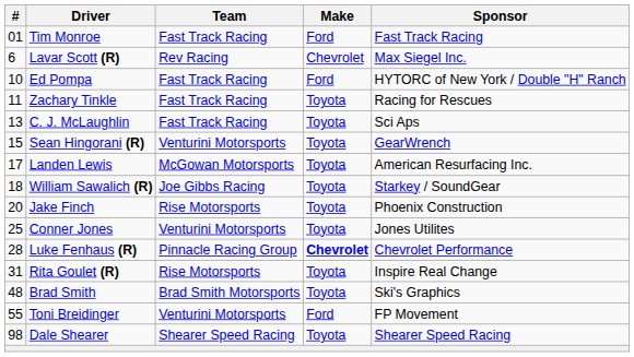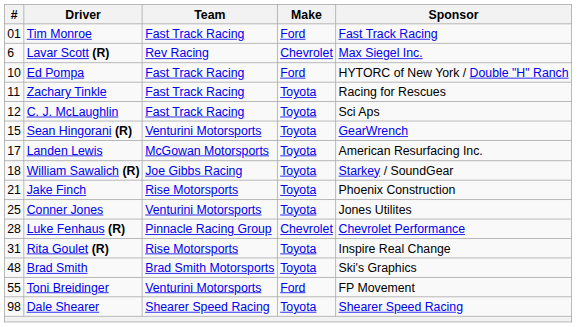C. J. McLaughlin | #: 13 -> 12
Jake Finch | #: 20 -> 21
Luke Fenhaus (R) | Make: bold -> normal
